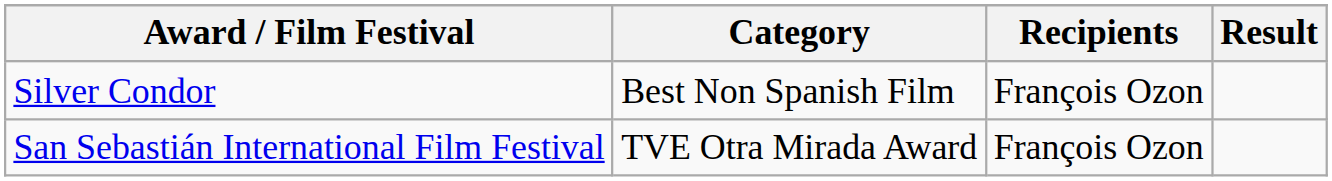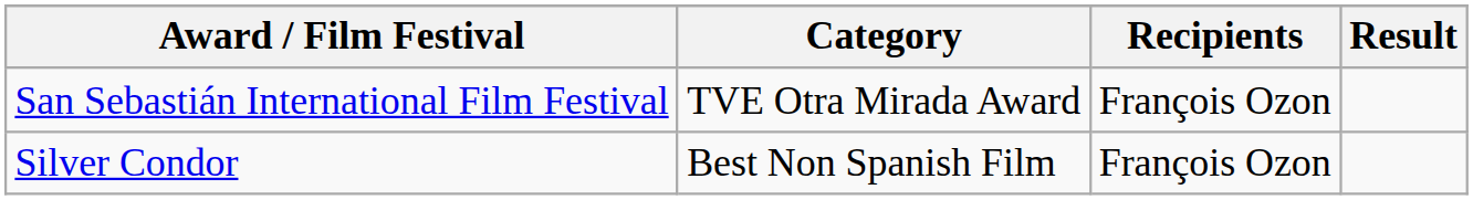rows swapped: San Sebastián International Film Festival <-> Silver Condor
